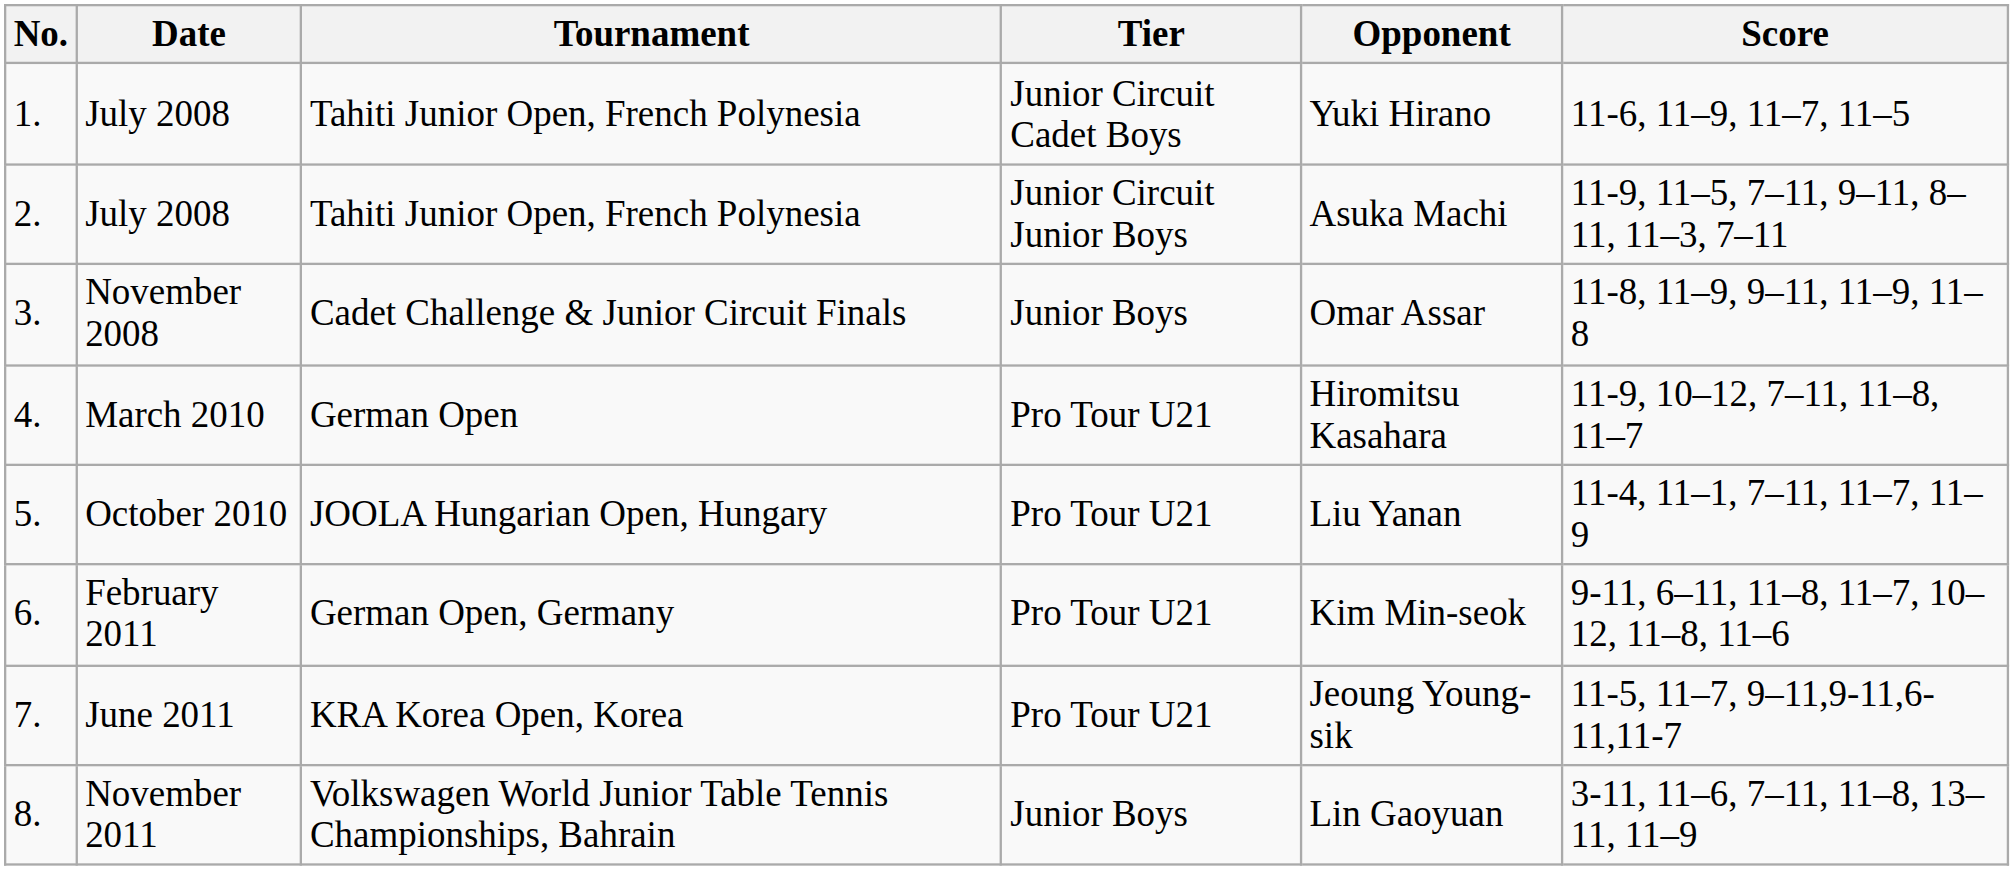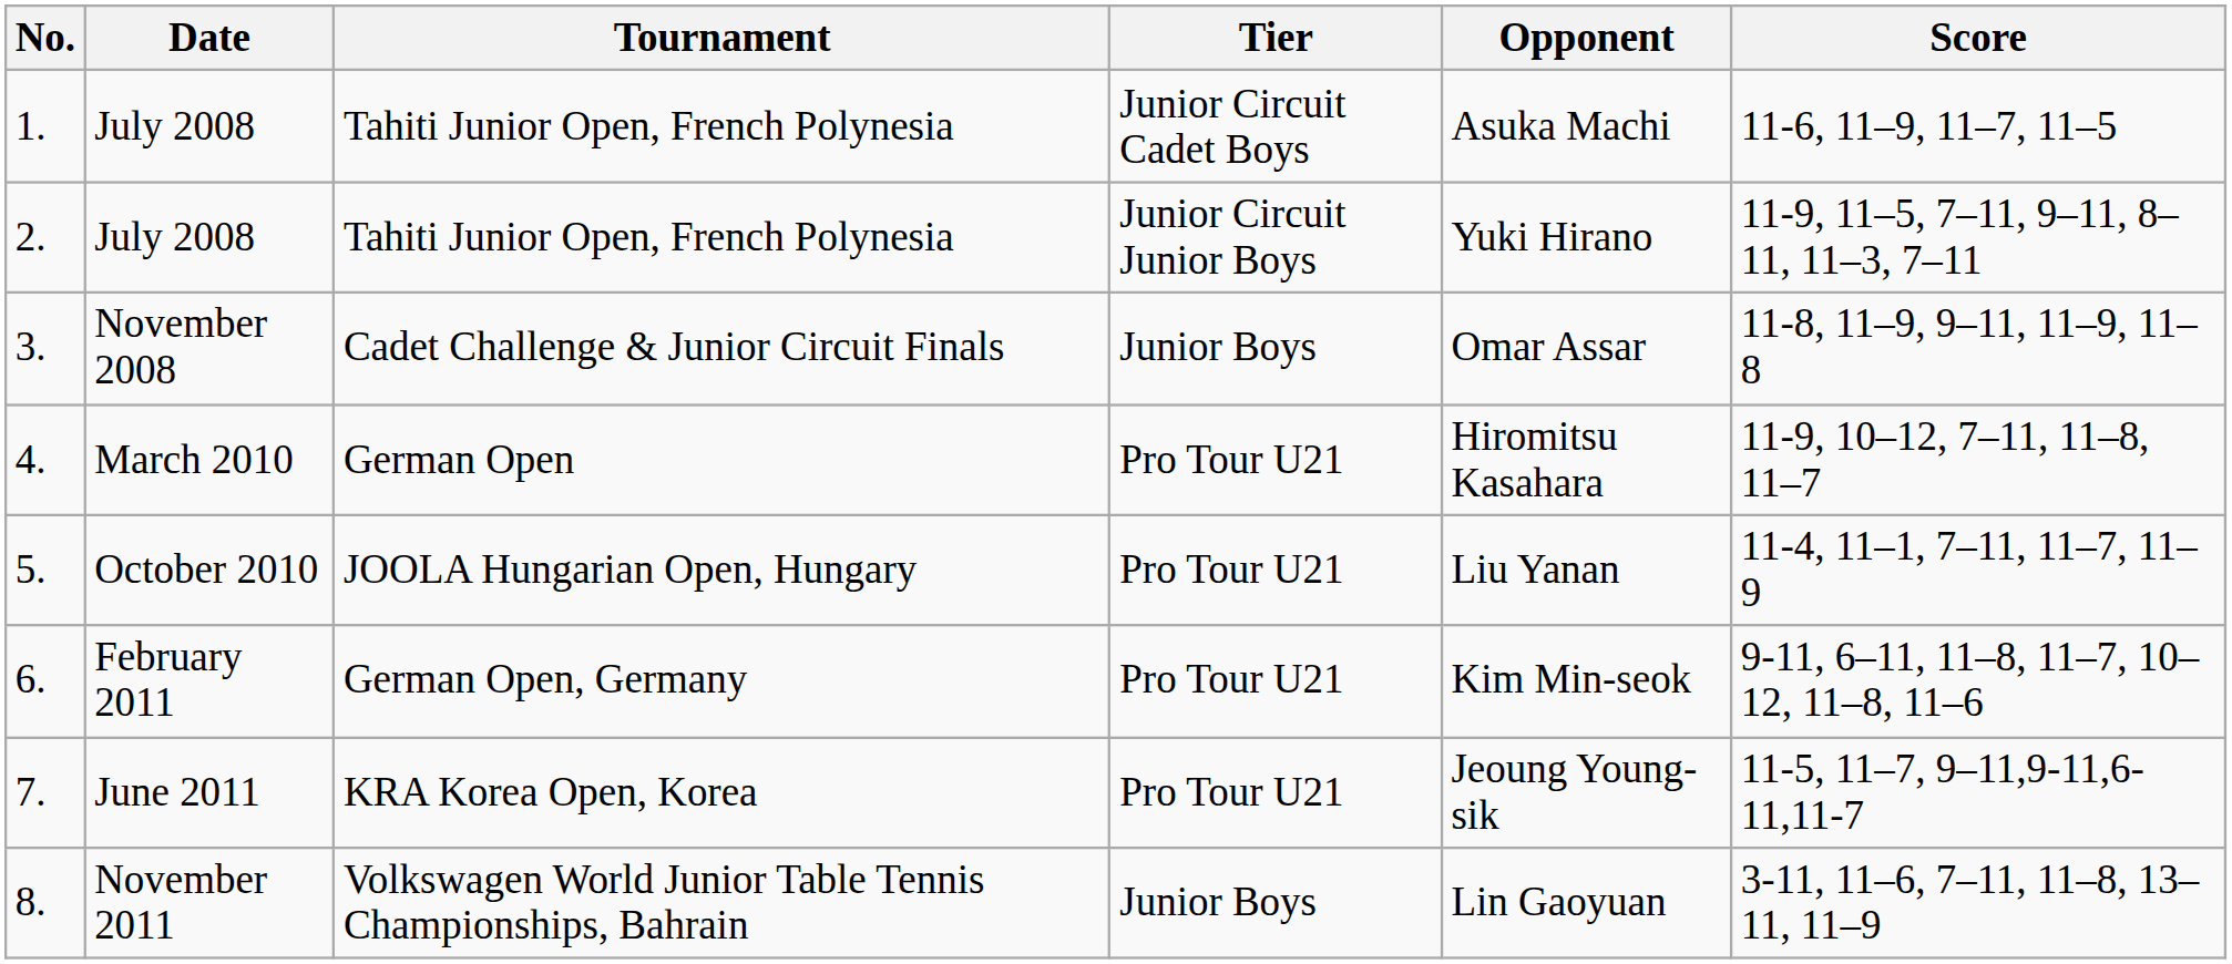1. | Opponent: Yuki Hirano -> Asuka Machi
2. | Opponent: Asuka Machi -> Yuki Hirano
